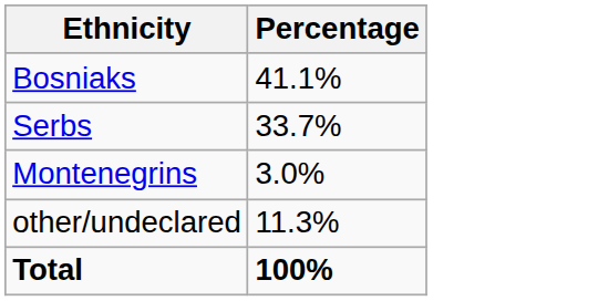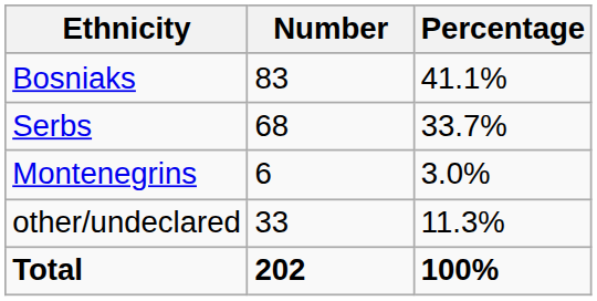+ column: Number | 83 | 68 | 6 | 33 | 202
